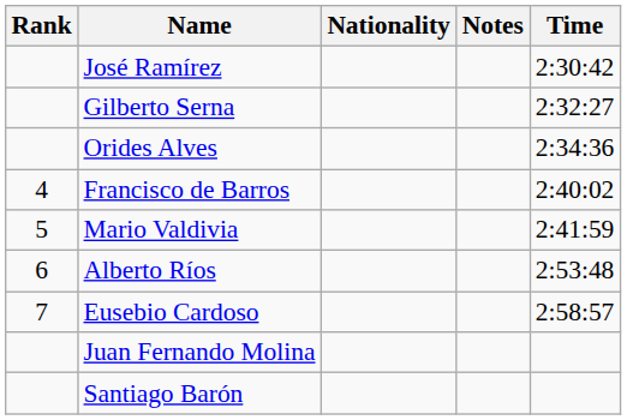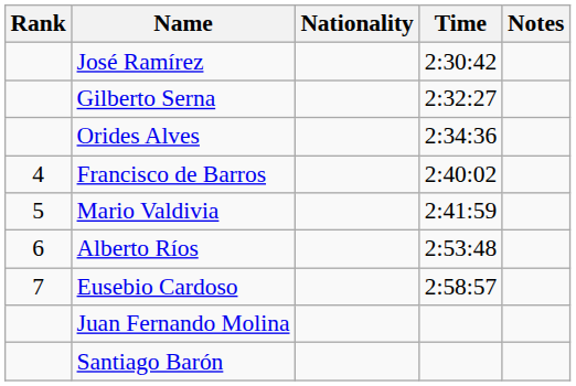columns swapped: Time <-> Notes
